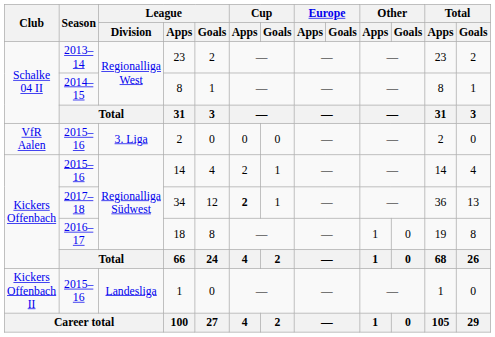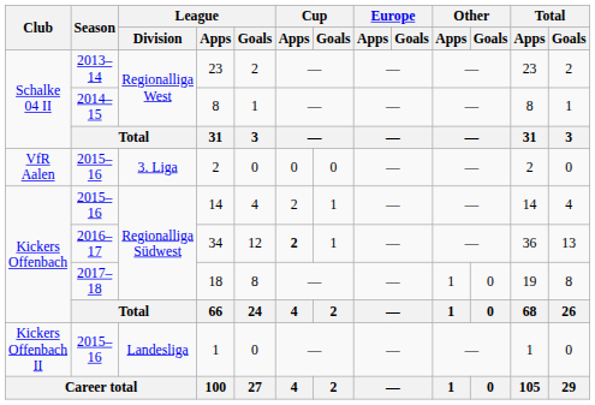34 | Season: 2017–18 -> 2016–17
18 | Season: 2016–17 -> 2017–18
